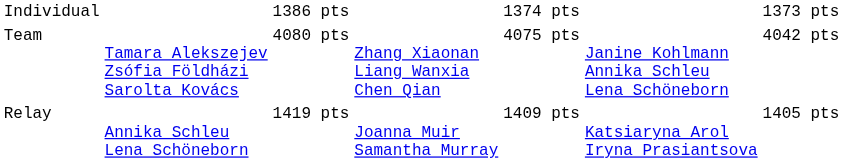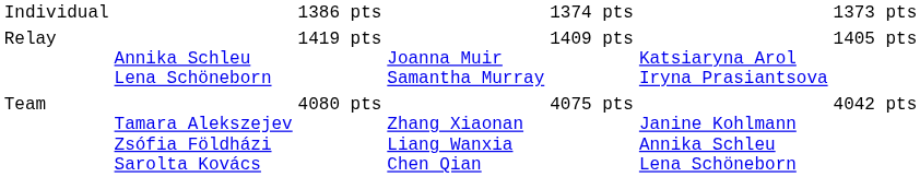rows swapped: Team <-> Relay
